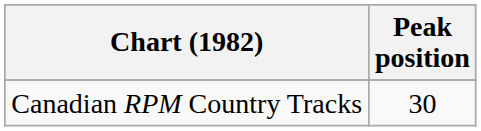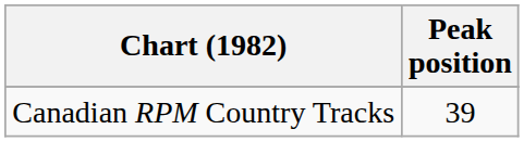Canadian RPM Country Tracks | Peak position: 30 -> 39
